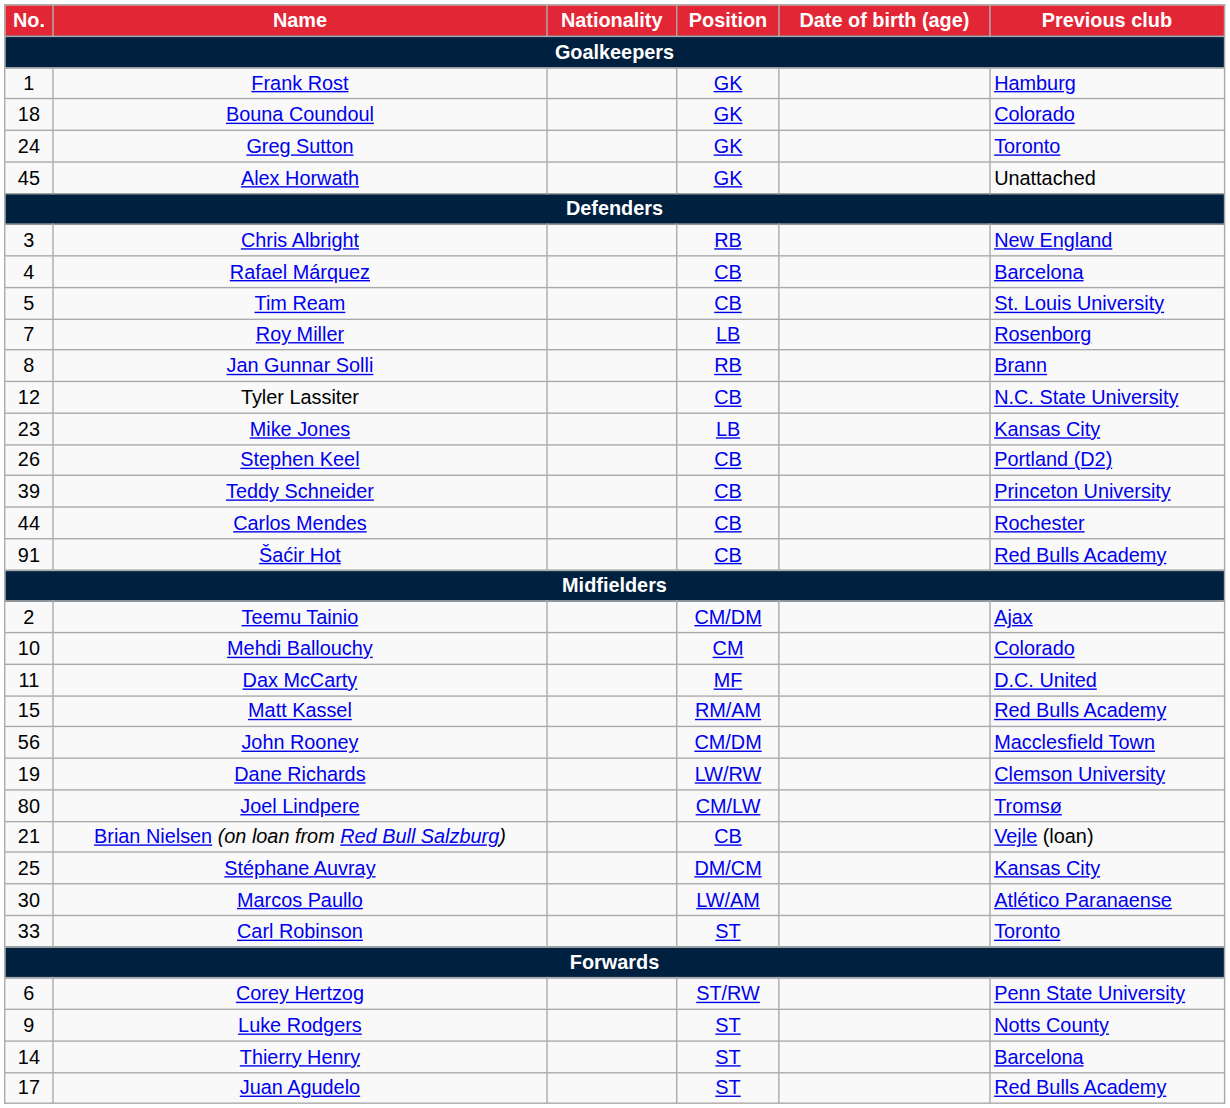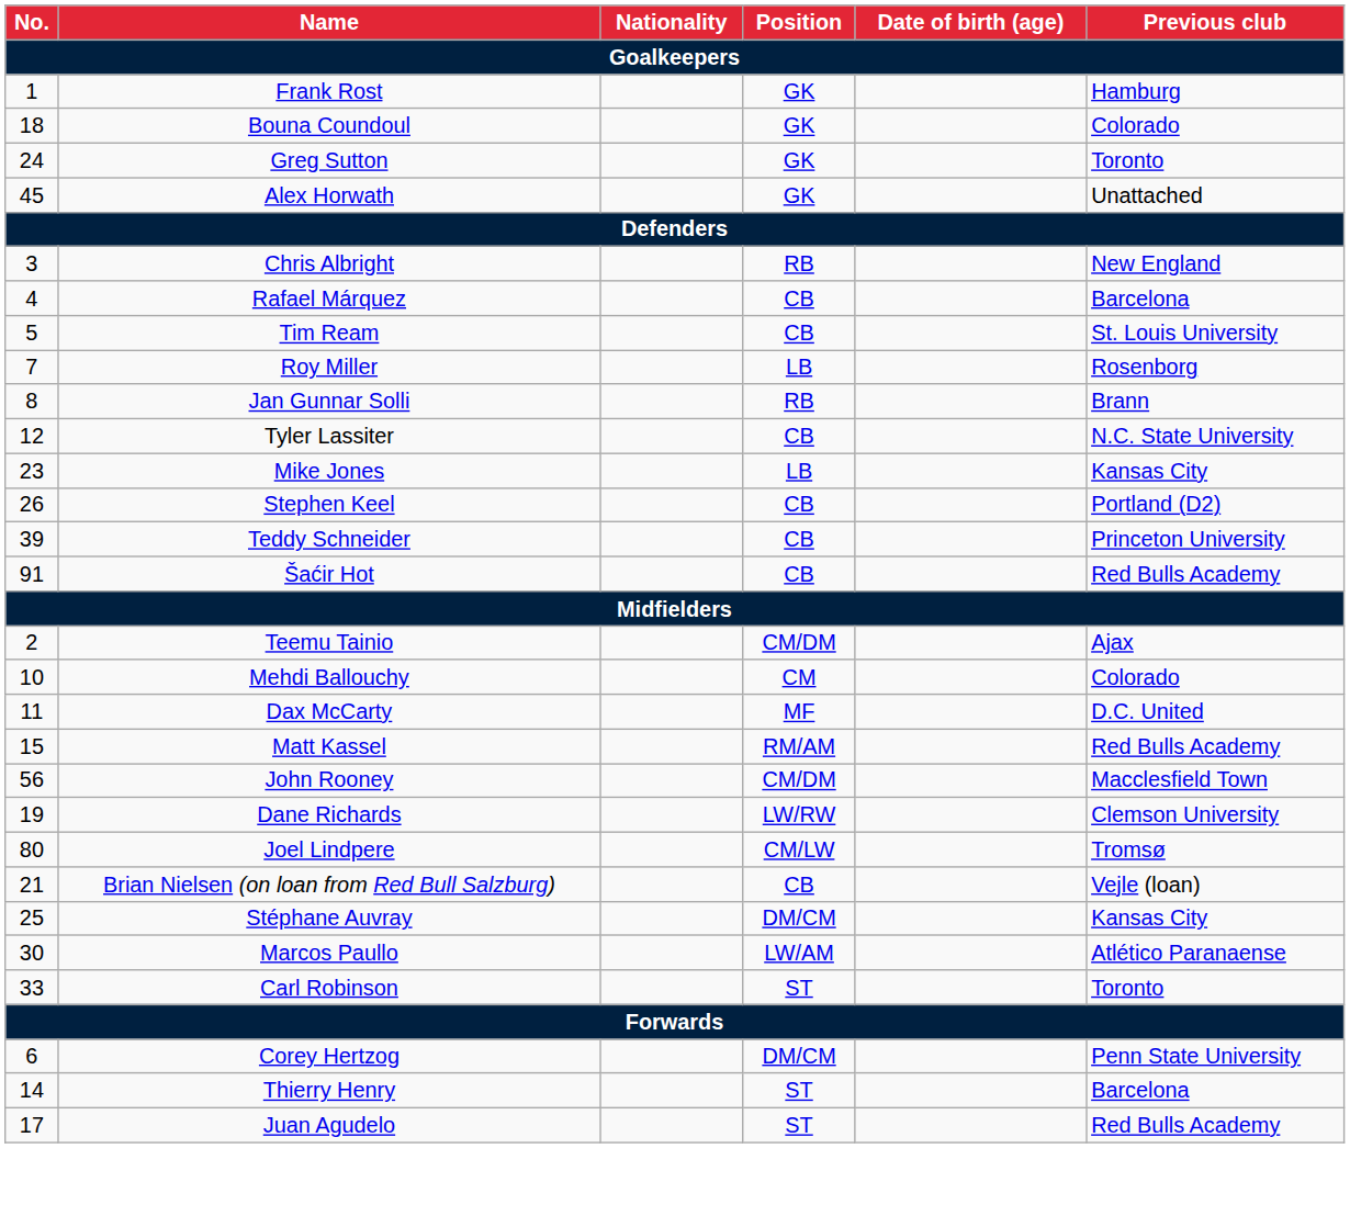- row: 44 | Carlos Mendes | CB | Rochester
Corey Hertzog | Position: ST/RW -> DM/CM
- row: 9 | Luke Rodgers | ST | Notts County
